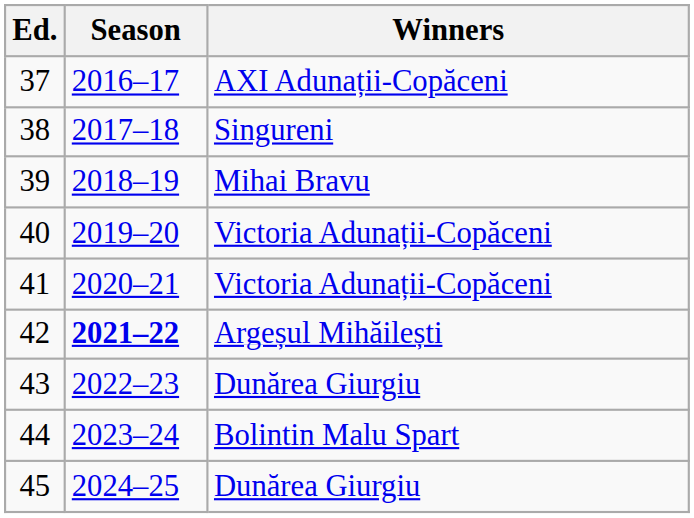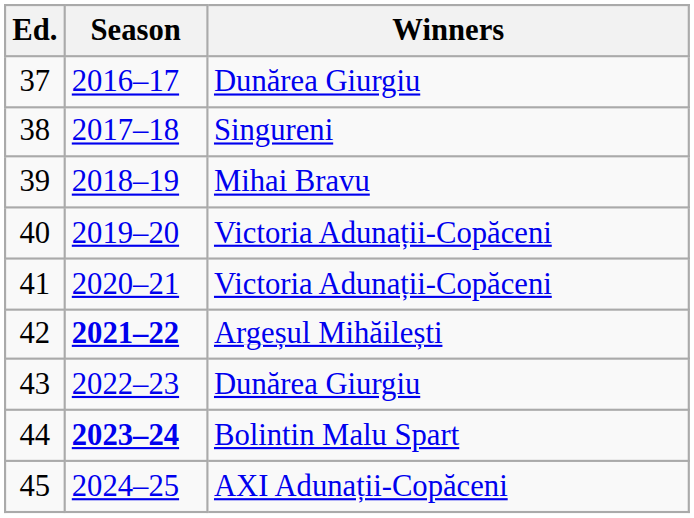37 | Winners: AXI Adunații-Copăceni -> Dunărea Giurgiu
44 | Season: normal -> bold
45 | Winners: Dunărea Giurgiu -> AXI Adunații-Copăceni
